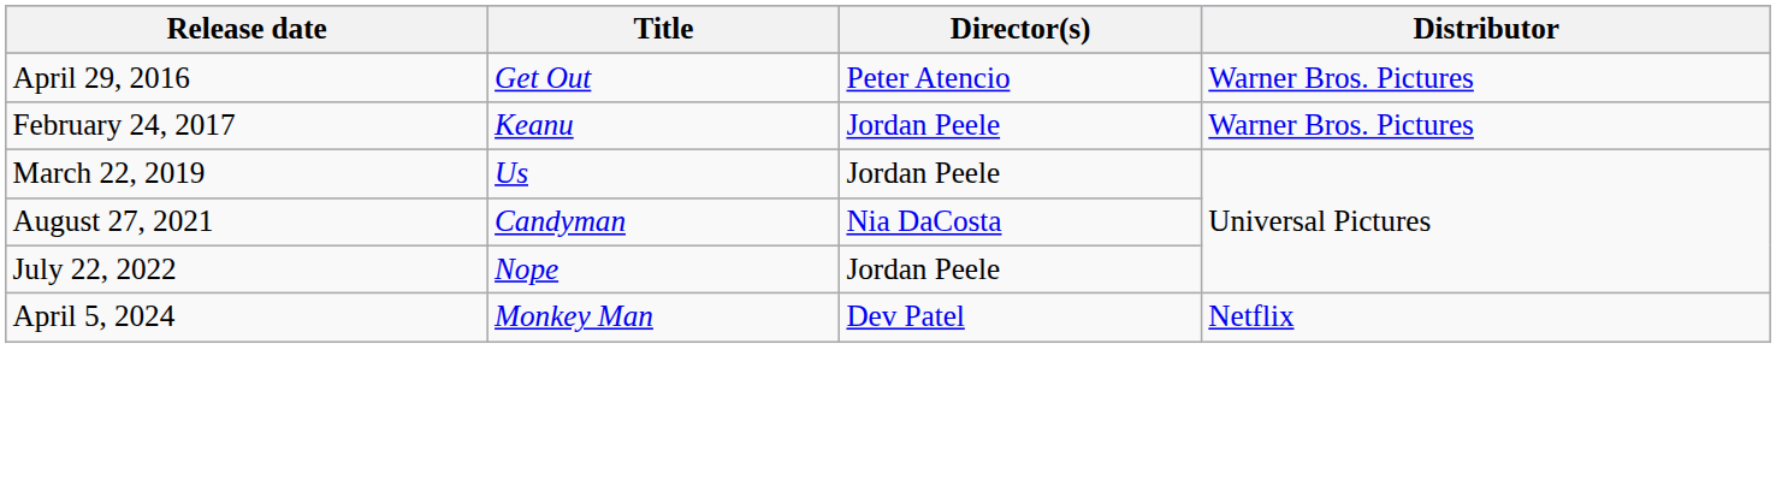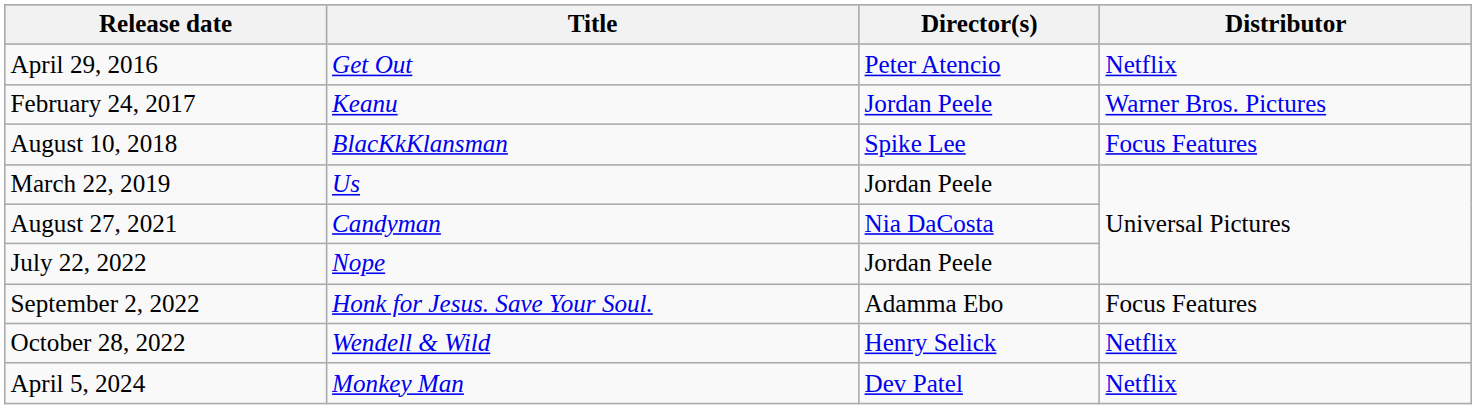April 29, 2016 | Distributor: Warner Bros. Pictures -> Netflix
+ row: August 10, 2018 | BlacKkKlansman | Spike Lee | Focus Features
+ row: September 2, 2022 | Honk for Jesus. Save Your Soul. | Adamma Ebo | Focus Features
+ row: October 28, 2022 | Wendell & Wild | Henry Selick | Netflix
